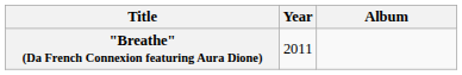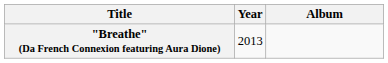"Breathe" (Da French Connexion featuring Aura Dione) | Year: 2011 -> 2013
